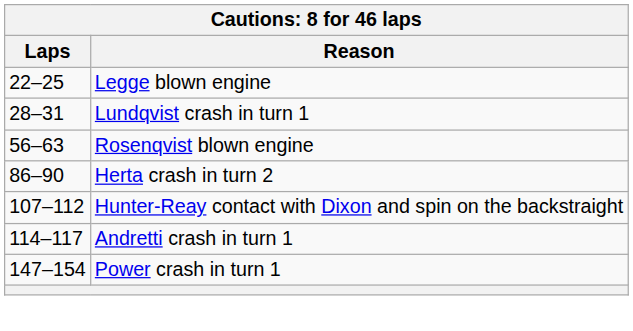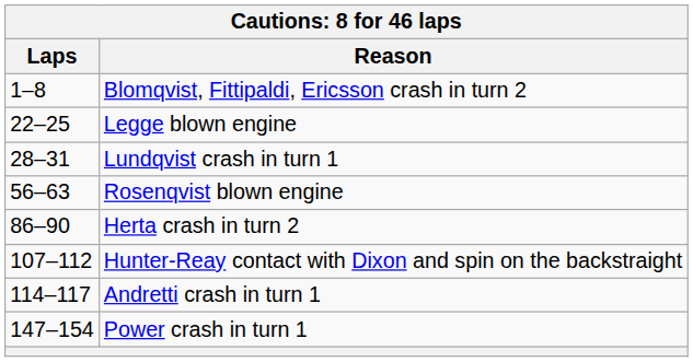+ row: 1–8 | Blomqvist, Fittipaldi, Ericsson crash in turn 2
